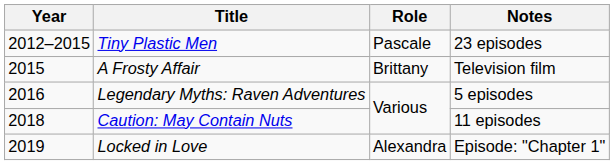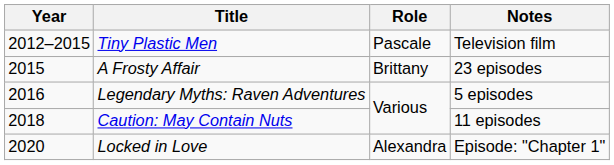Tiny Plastic Men | Notes: 23 episodes -> Television film
A Frosty Affair | Notes: Television film -> 23 episodes
Locked in Love | Year: 2019 -> 2020
